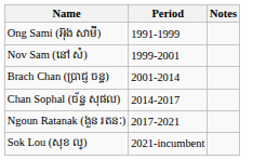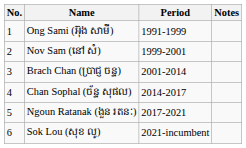+ column: No. | 1 | 2 | 3 | 4 | 5 | 6
